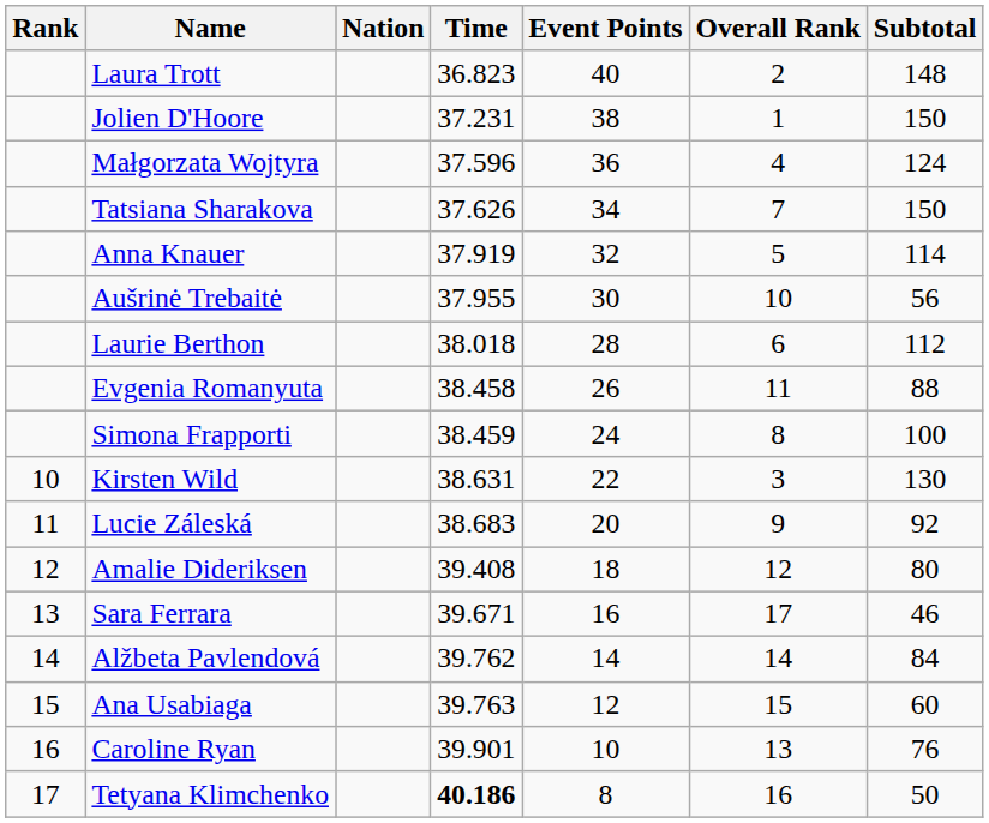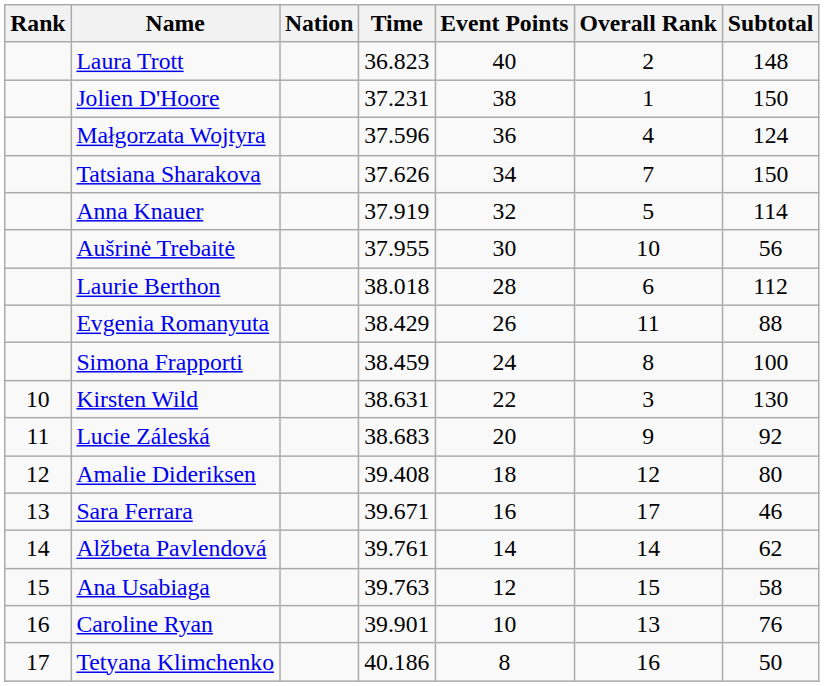Evgenia Romanyuta | Time: 38.458 -> 38.429
Alžbeta Pavlendová | Time: 39.762 -> 39.761
Alžbeta Pavlendová | Subtotal: 84 -> 62
Ana Usabiaga | Subtotal: 60 -> 58
Tetyana Klimchenko | Time: bold -> normal
